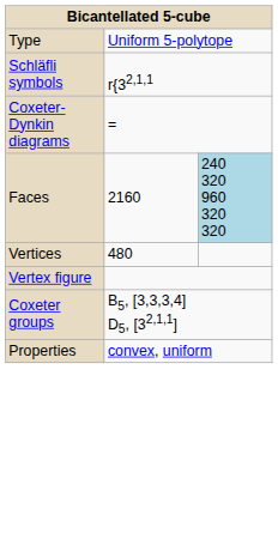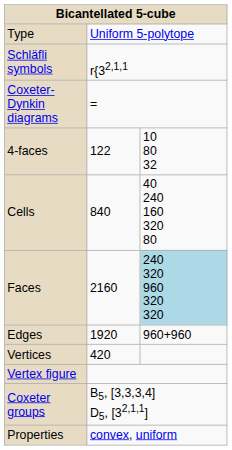+ row: 4-faces | 122 | 10 80 32
+ row: Cells | 840 | 40 240 160 320 80
+ row: Edges | 1920 | 960+960
Vertices | column 2: 480 -> 420
